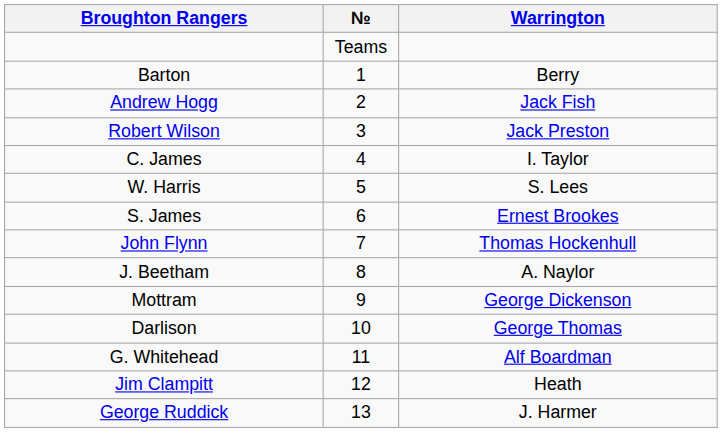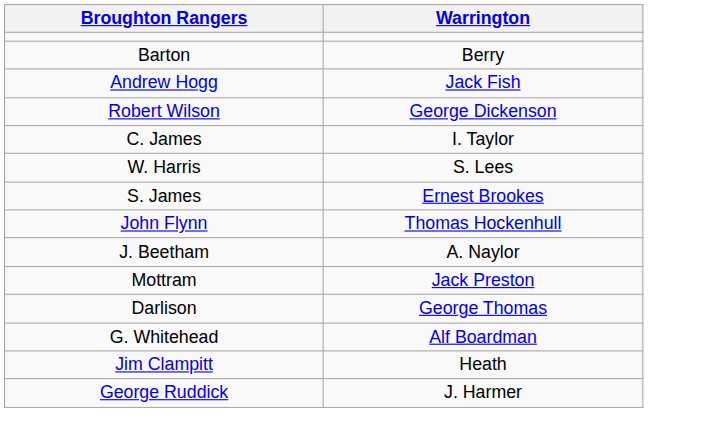- column: № | Teams | 1 | 2 | 3 | 4 | 5 | 6 | 7 | 8 | 9 | 10 | 11 | 12 | 13
Robert Wilson | Warrington: Jack Preston -> George Dickenson
Mottram | Warrington: George Dickenson -> Jack Preston
